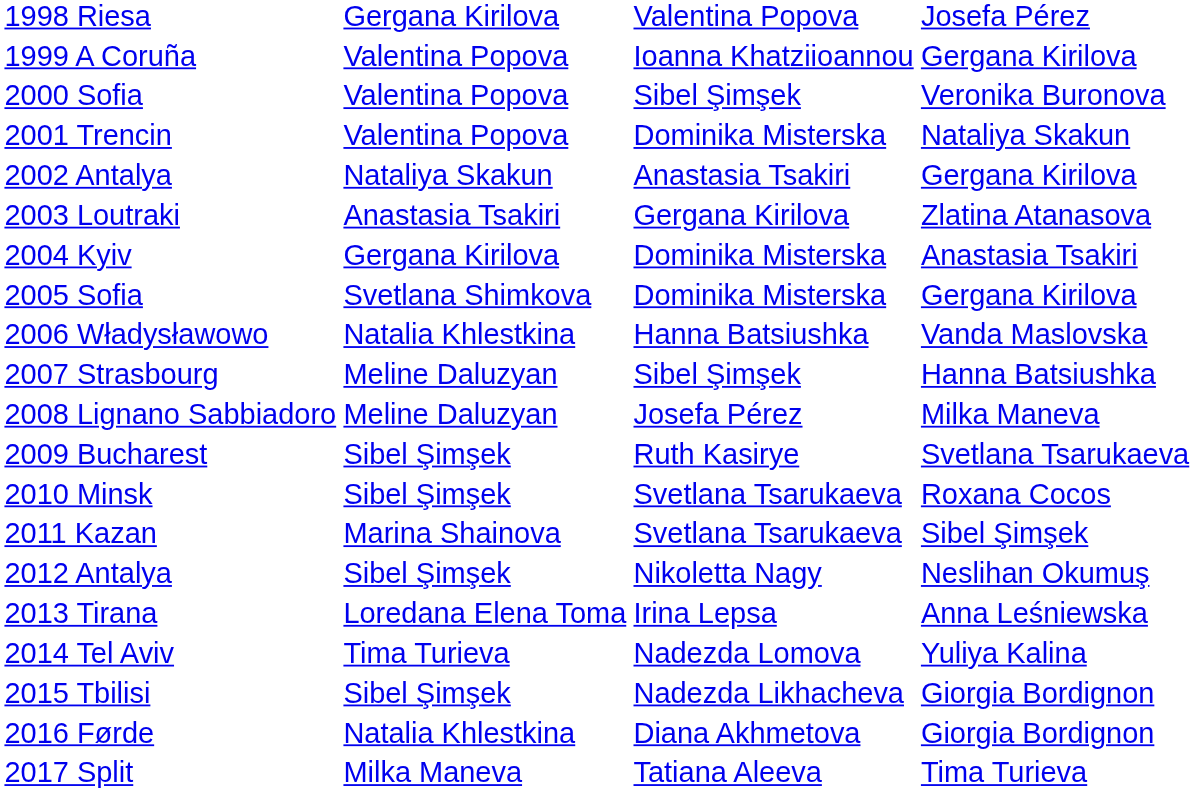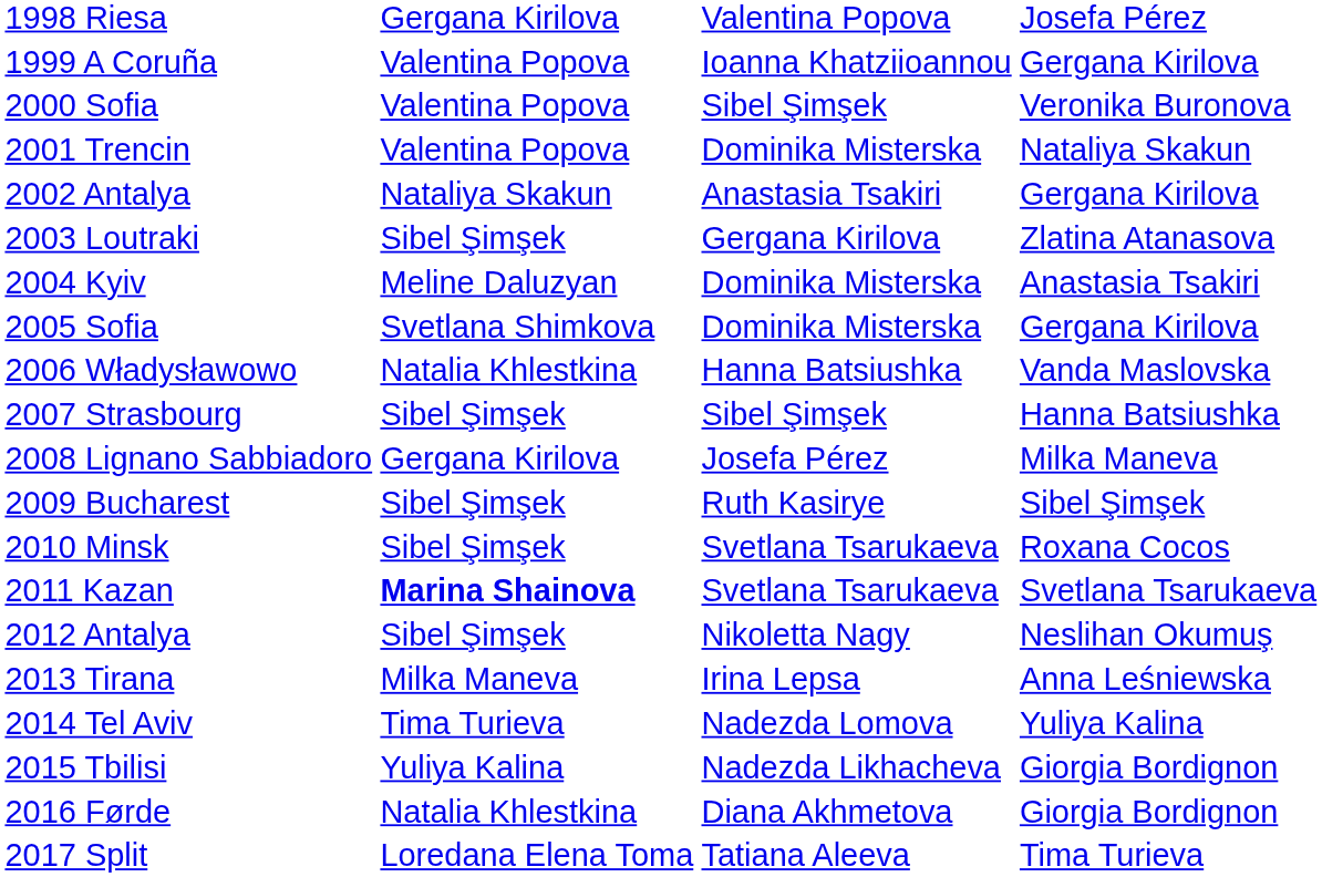2003 Loutraki | column 2: Anastasia Tsakiri -> Sibel Şimşek
2004 Kyiv | column 2: Gergana Kirilova -> Meline Daluzyan
2007 Strasbourg | column 2: Meline Daluzyan -> Sibel Şimşek
2008 Lignano Sabbiadoro | column 2: Meline Daluzyan -> Gergana Kirilova
2009 Bucharest | column 4: Svetlana Tsarukaeva -> Sibel Şimşek
2011 Kazan | column 2: normal -> bold
2011 Kazan | column 4: Sibel Şimşek -> Svetlana Tsarukaeva
2013 Tirana | column 2: Loredana Elena Toma -> Milka Maneva
2015 Tbilisi | column 2: Sibel Şimşek -> Yuliya Kalina
2017 Split | column 2: Milka Maneva -> Loredana Elena Toma
